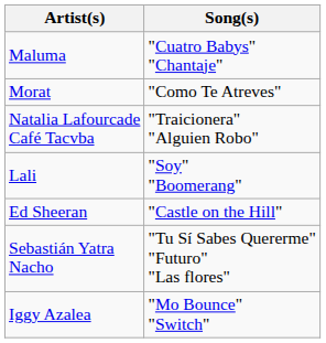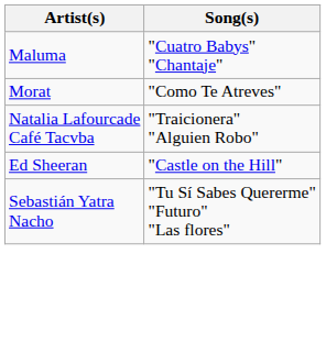- row: Lali | "Soy" "Boomerang"
- row: Iggy Azalea | "Mo Bounce" "Switch"
